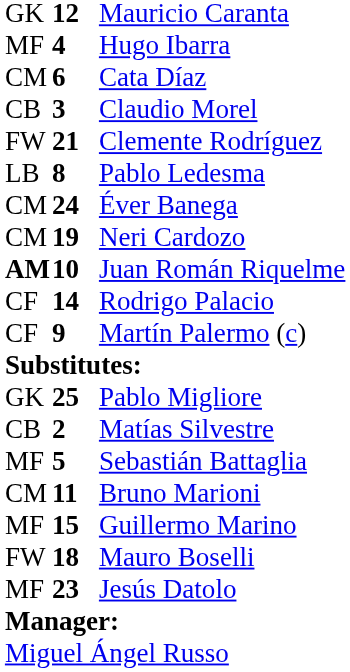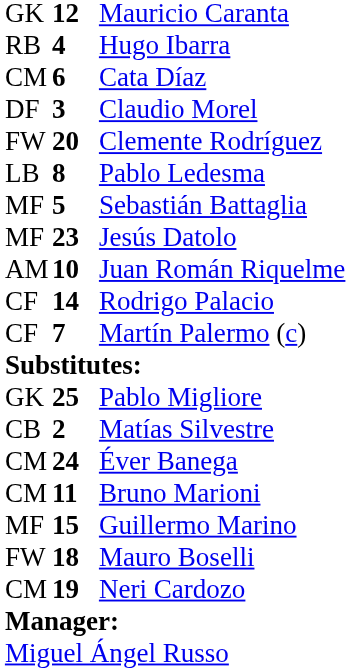Hugo Ibarra | column 1: MF -> RB
Claudio Morel | column 1: CB -> DF
Clemente Rodríguez | column 2: 21 -> 20
rows swapped: Éver Banega <-> Sebastián Battaglia
rows swapped: Neri Cardozo <-> Jesús Datolo
Juan Román Riquelme | column 1: bold -> normal
Martín Palermo (c) | column 2: 9 -> 7
